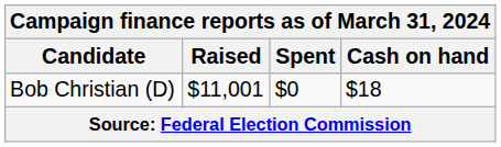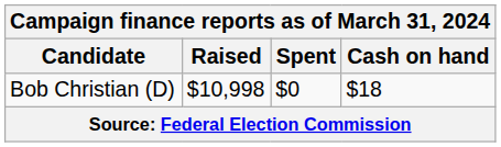Bob Christian (D) | Raised: $11,001 -> $10,998
